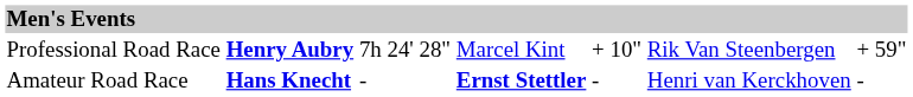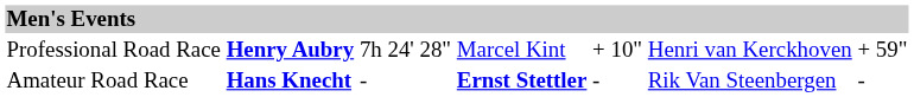Professional Road Race | column 6: Rik Van Steenbergen -> Henri van Kerckhoven
Amateur Road Race | column 6: Henri van Kerckhoven -> Rik Van Steenbergen
